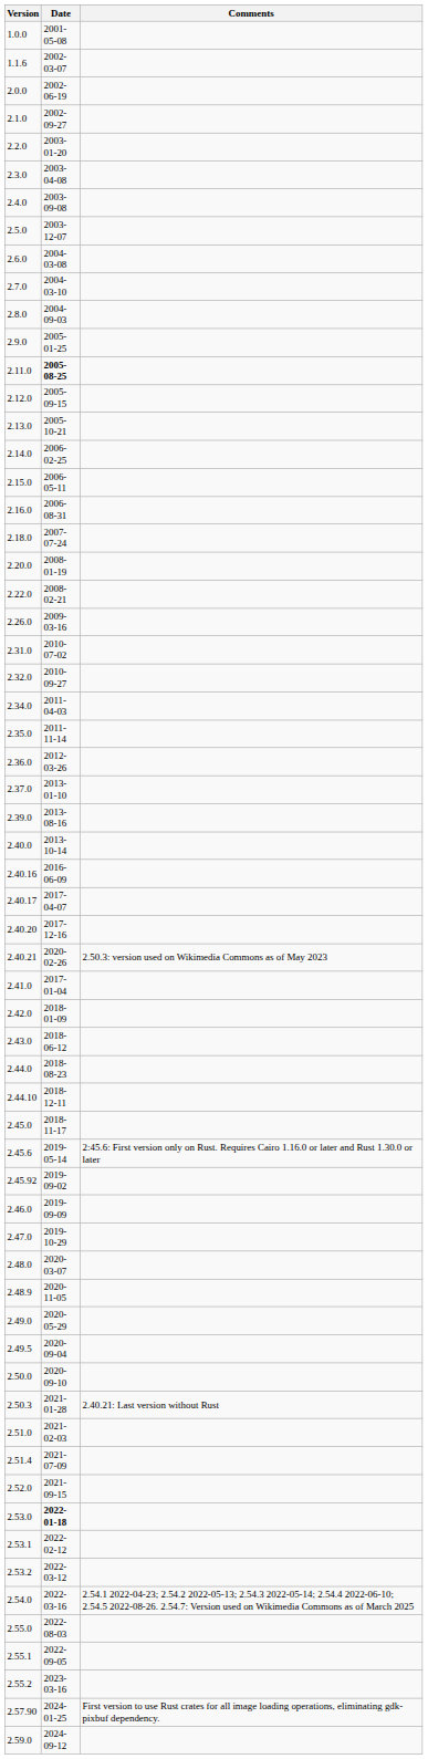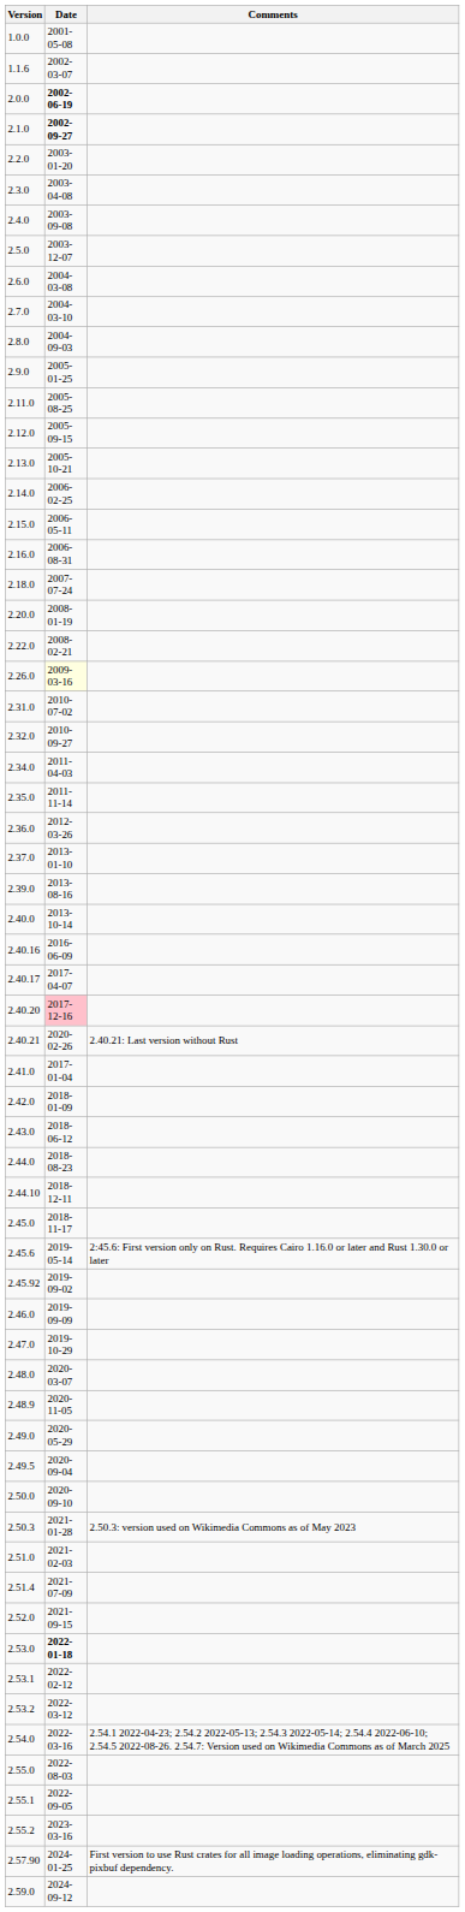2.0.0 | Date: normal -> bold
2.1.0 | Date: normal -> bold
2.11.0 | Date: bold -> normal
2.26.0 | Date: no background -> lightyellow background
2.40.20 | Date: no background -> pink background
2.40.21 | Comments: 2.50.3: version used on Wikimedia Commons as of May 2023 -> 2.40.21: Last version without Rust
2.50.3 | Comments: 2.40.21: Last version without Rust -> 2.50.3: version used on Wikimedia Commons as of May 2023
